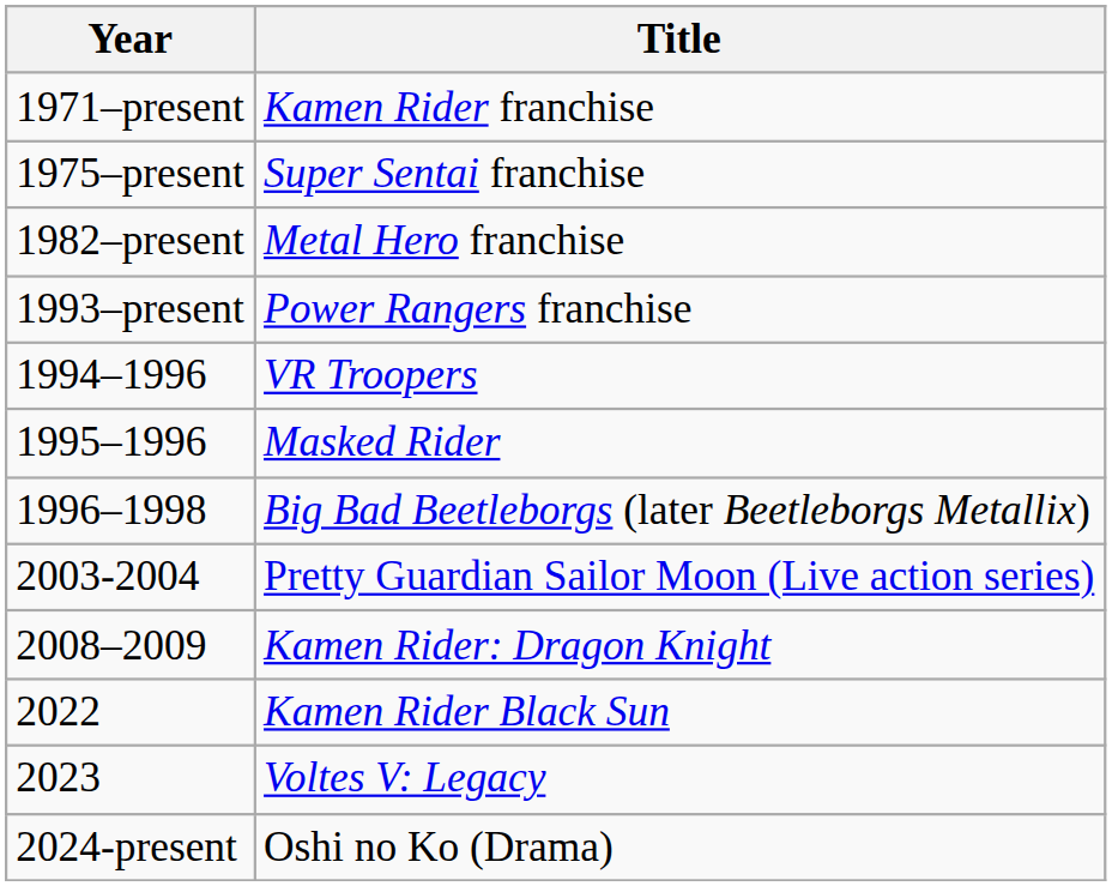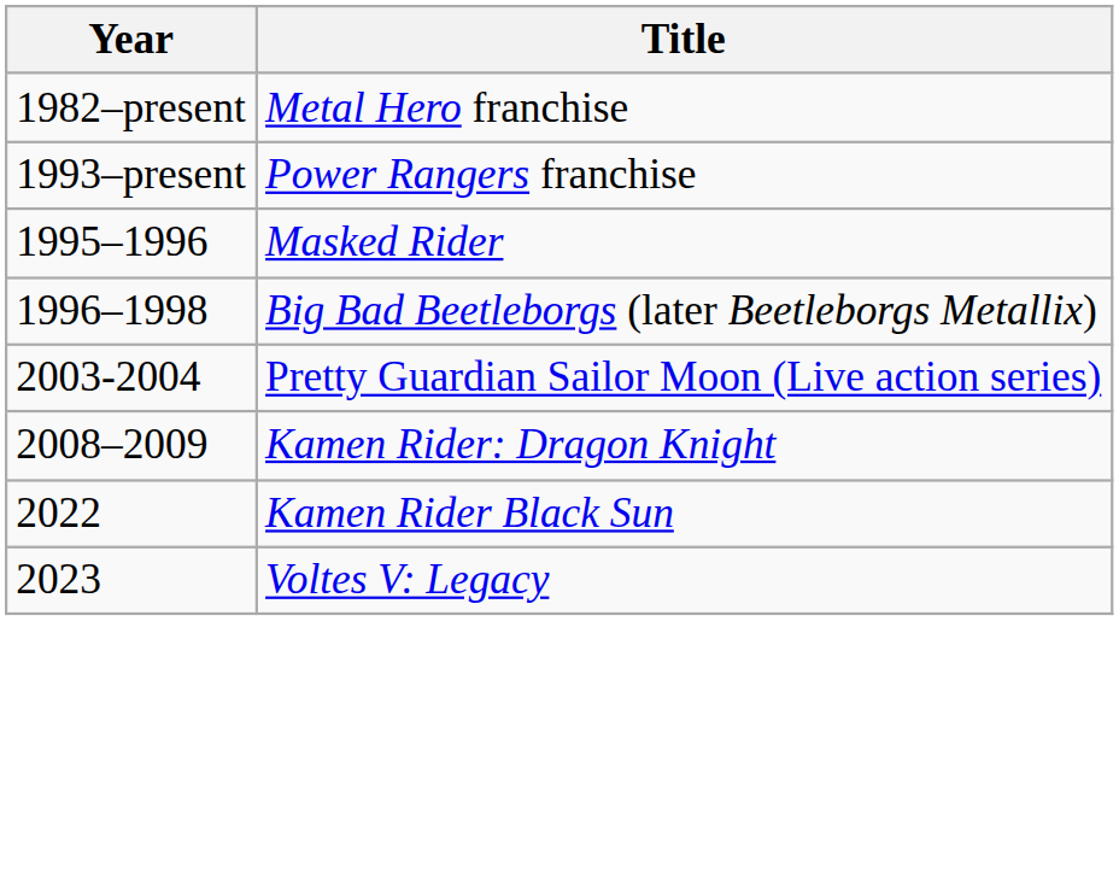- row: 1971–present | Kamen Rider franchise
- row: 1975–present | Super Sentai franchise
- row: 1994–1996 | VR Troopers
- row: 2024-present | Oshi no Ko (Drama)
